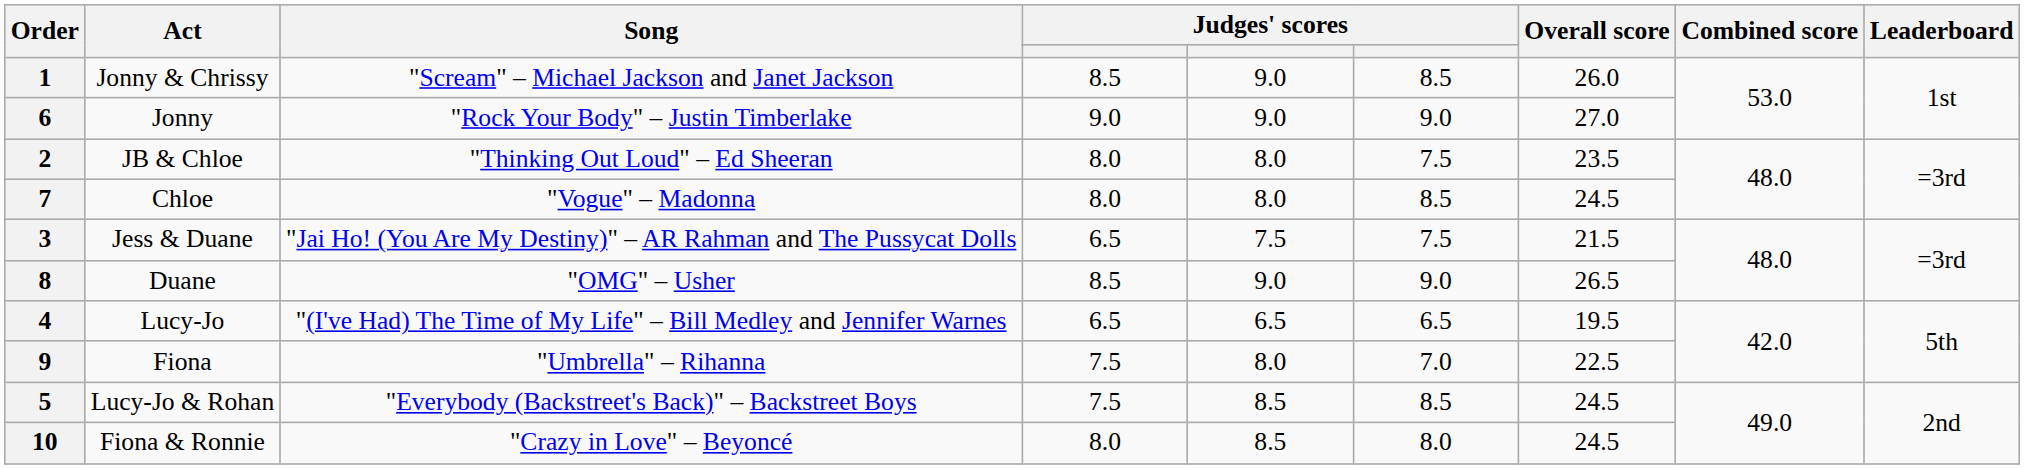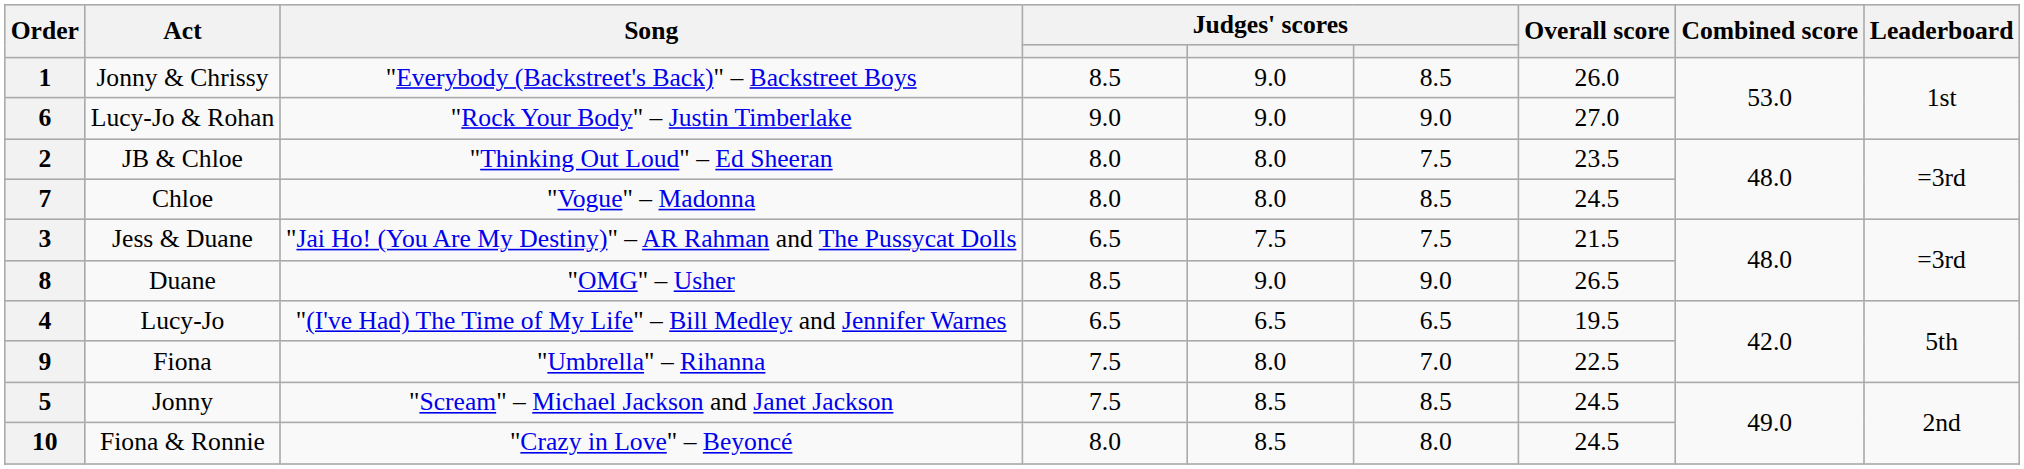1 | Song: "Scream" – Michael Jackson and Janet Jackson -> "Everybody (Backstreet's Back)" – Backstreet Boys
6 | Act: Jonny -> Lucy-Jo & Rohan
5 | Act: Lucy-Jo & Rohan -> Jonny
5 | Song: "Everybody (Backstreet's Back)" – Backstreet Boys -> "Scream" – Michael Jackson and Janet Jackson
